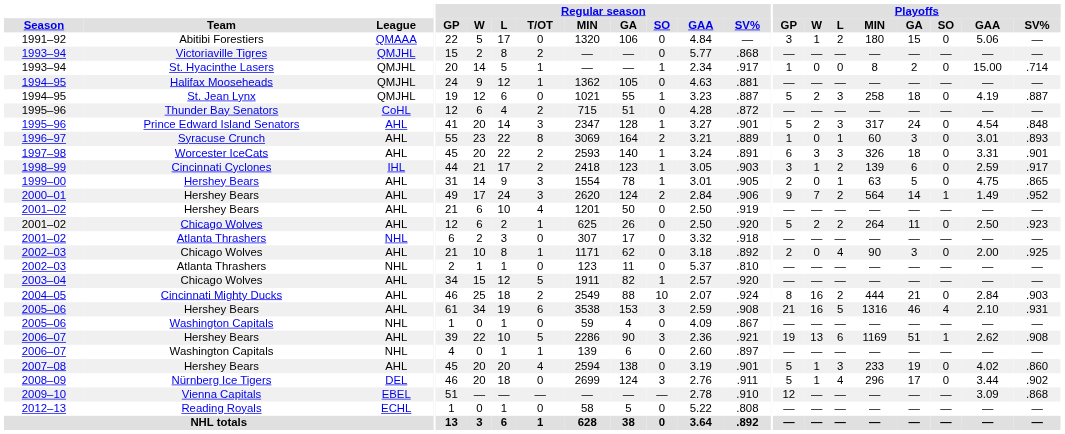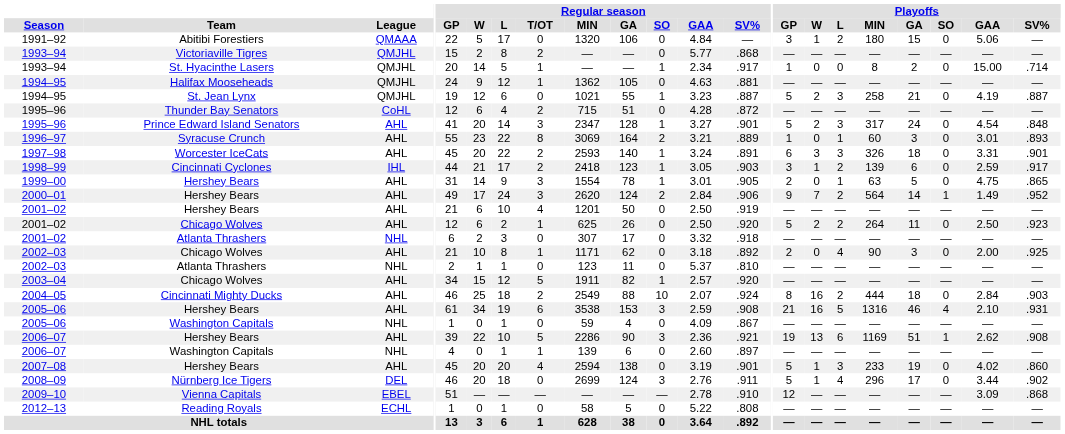1994–95 / St. Jean Lynx | Playoffs / GA: 18 -> 21
2004–05 | Playoffs / GA: 21 -> 18
